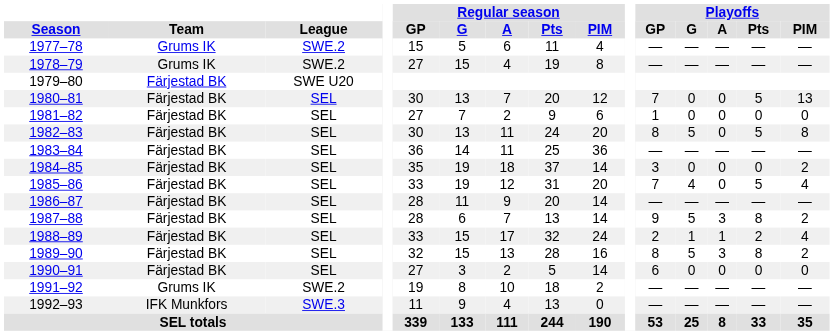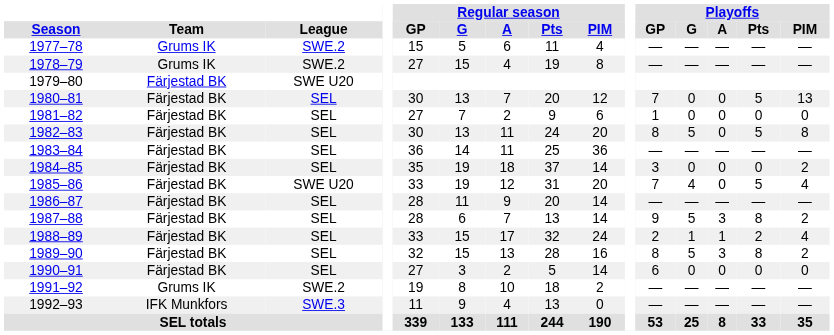1985–86 | League: SEL -> SWE U20
